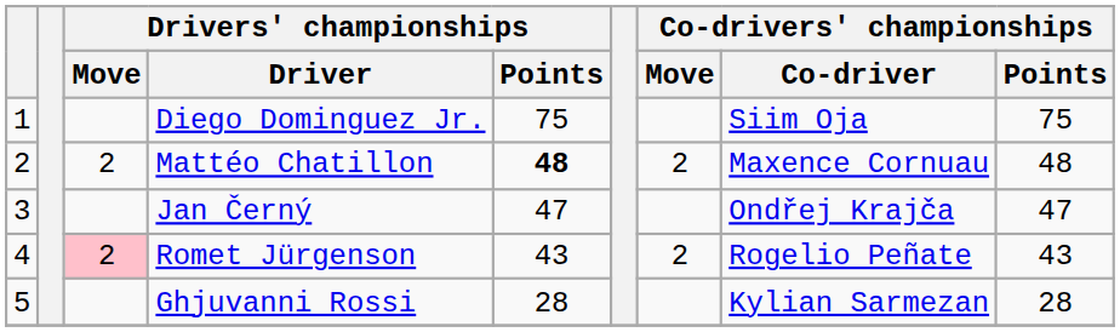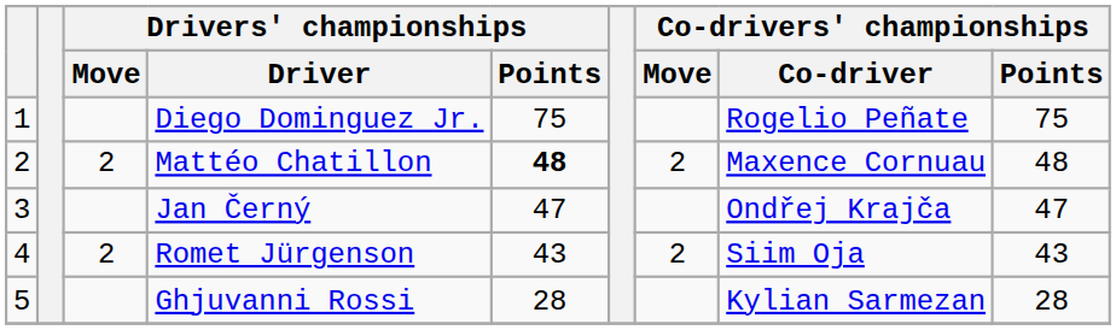Diego Dominguez Jr. | Co-drivers' championships / Co-driver: Siim Oja -> Rogelio Peñate
Romet Jürgenson | Drivers' championships / Move: pink background -> no background
Romet Jürgenson | Co-drivers' championships / Co-driver: Rogelio Peñate -> Siim Oja
